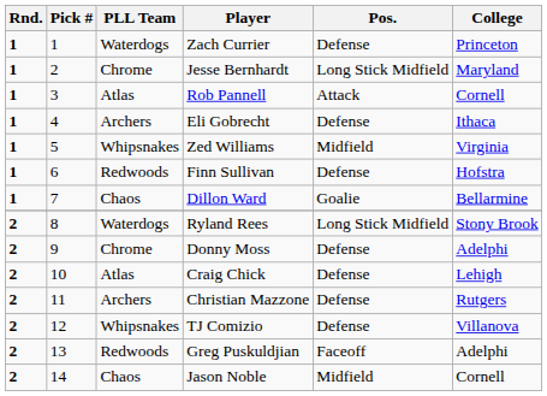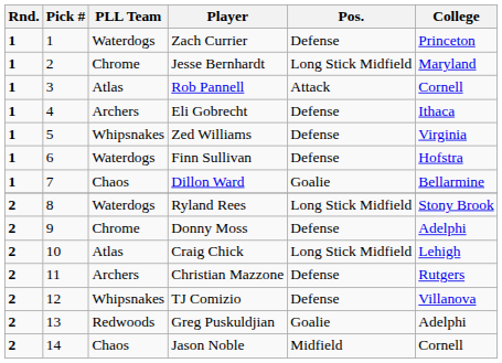Zed Williams | Pos.: Midfield -> Defense
Finn Sullivan | PLL Team: Redwoods -> Waterdogs
Craig Chick | Pos.: Defense -> Long Stick Midfield
Greg Puskuldjian | Pos.: Faceoff -> Goalie
